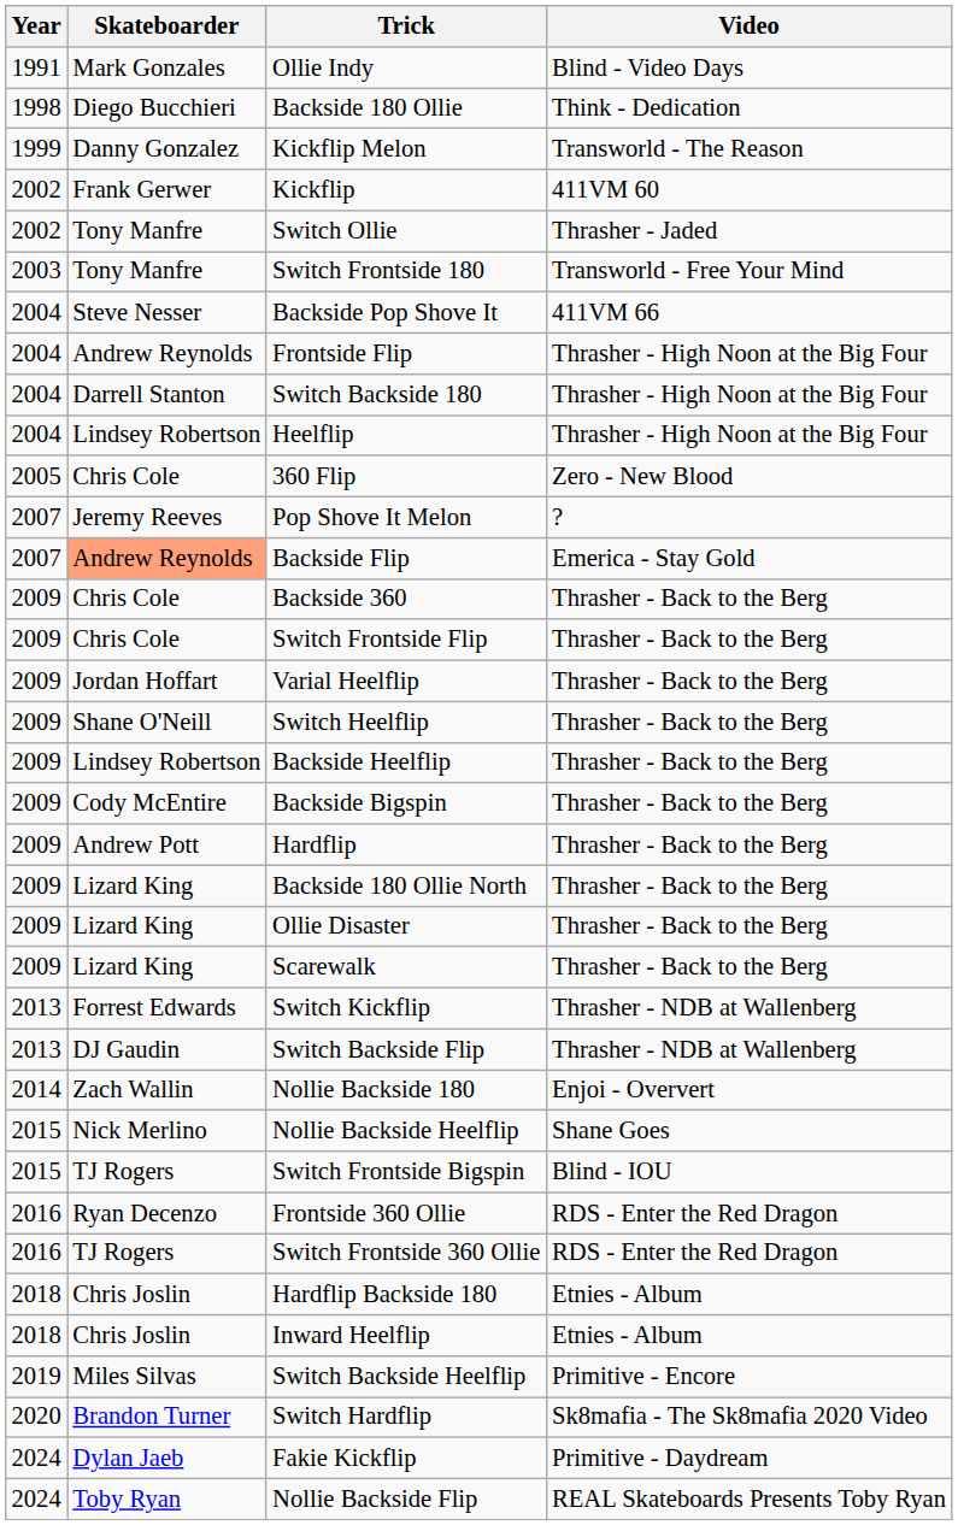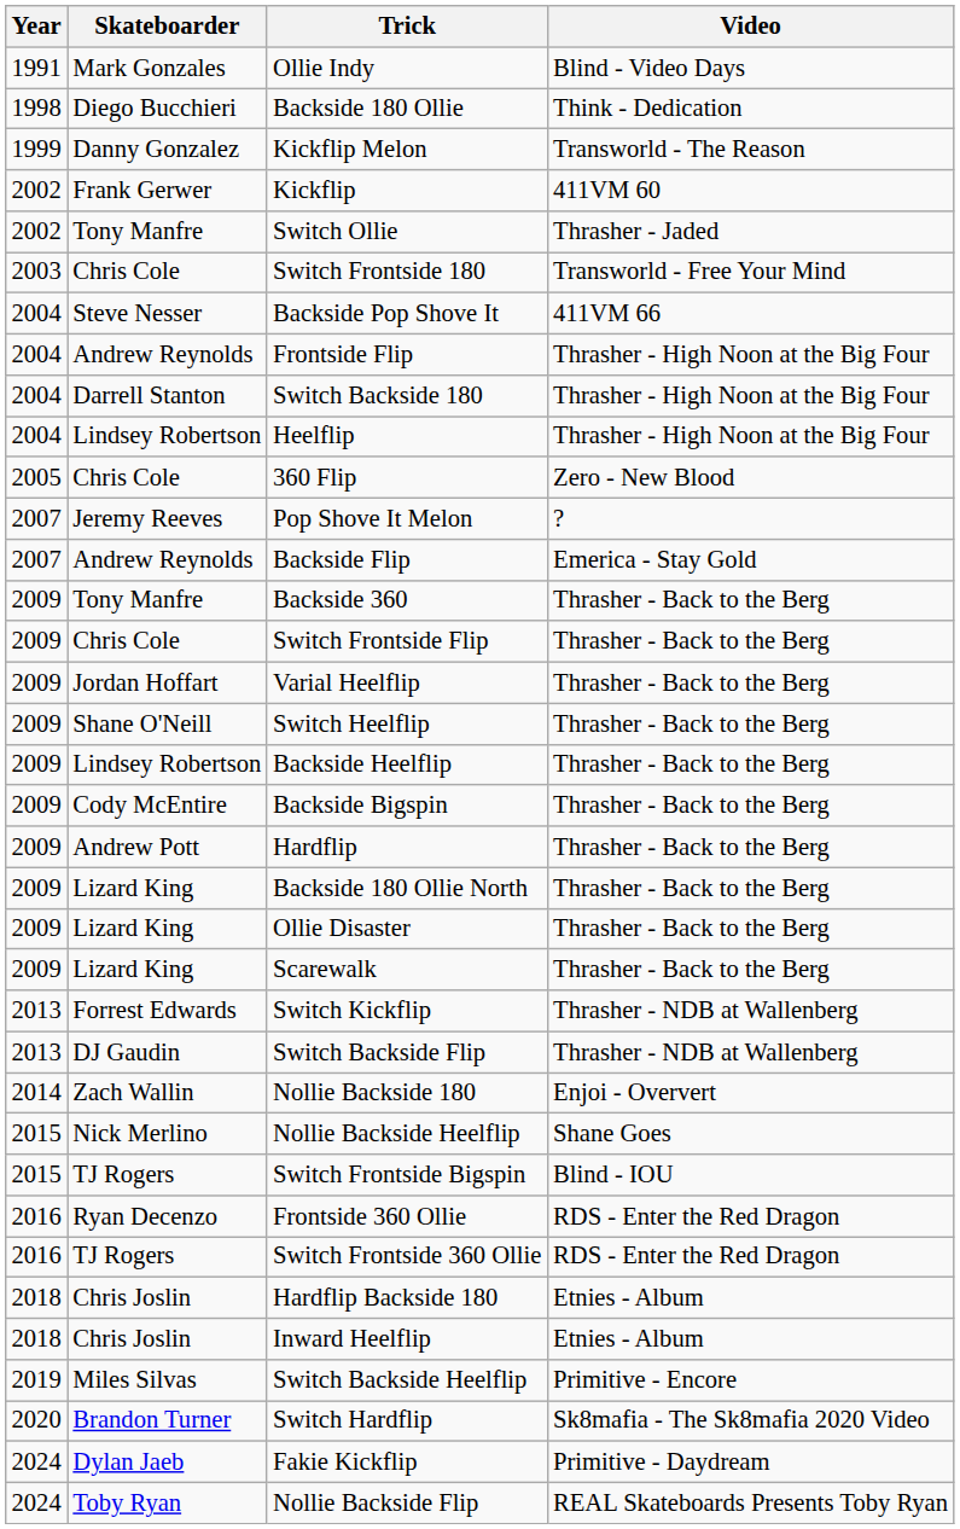Switch Frontside 180 | Skateboarder: Tony Manfre -> Chris Cole
Backside Flip | Skateboarder: lightsalmon background -> no background
Backside 360 | Skateboarder: Chris Cole -> Tony Manfre
